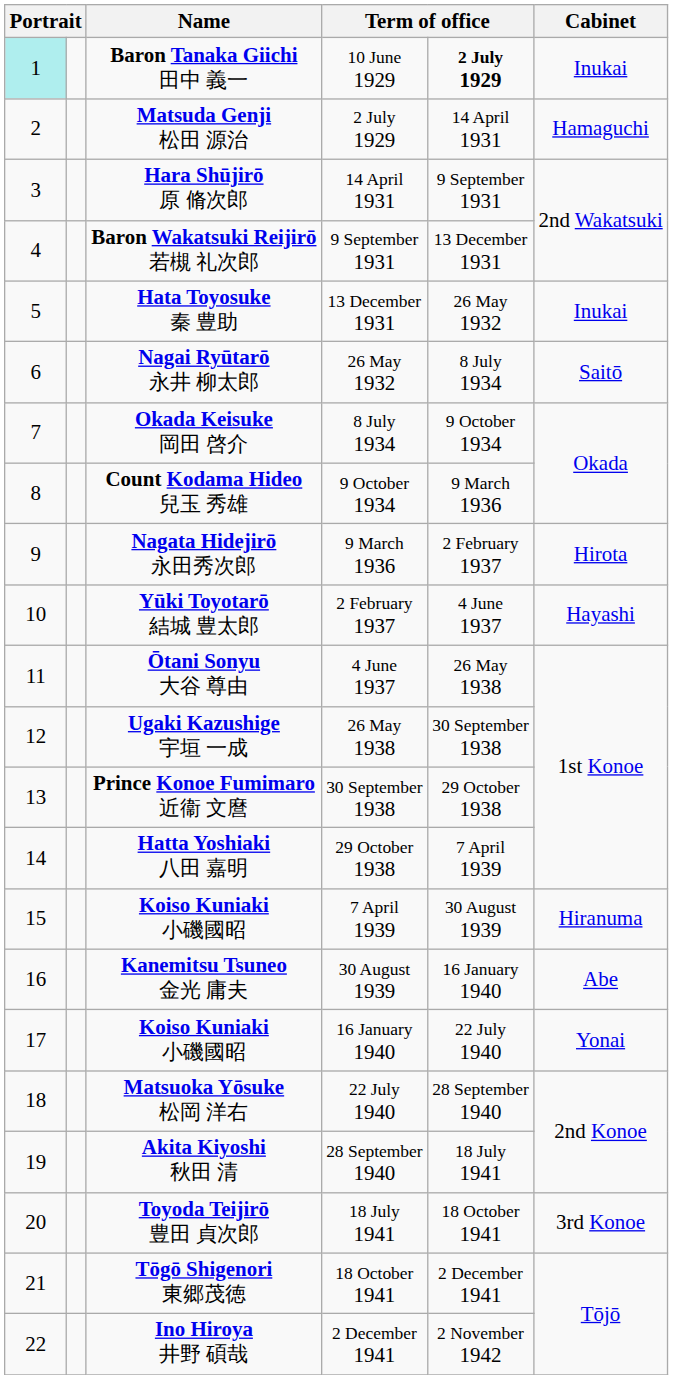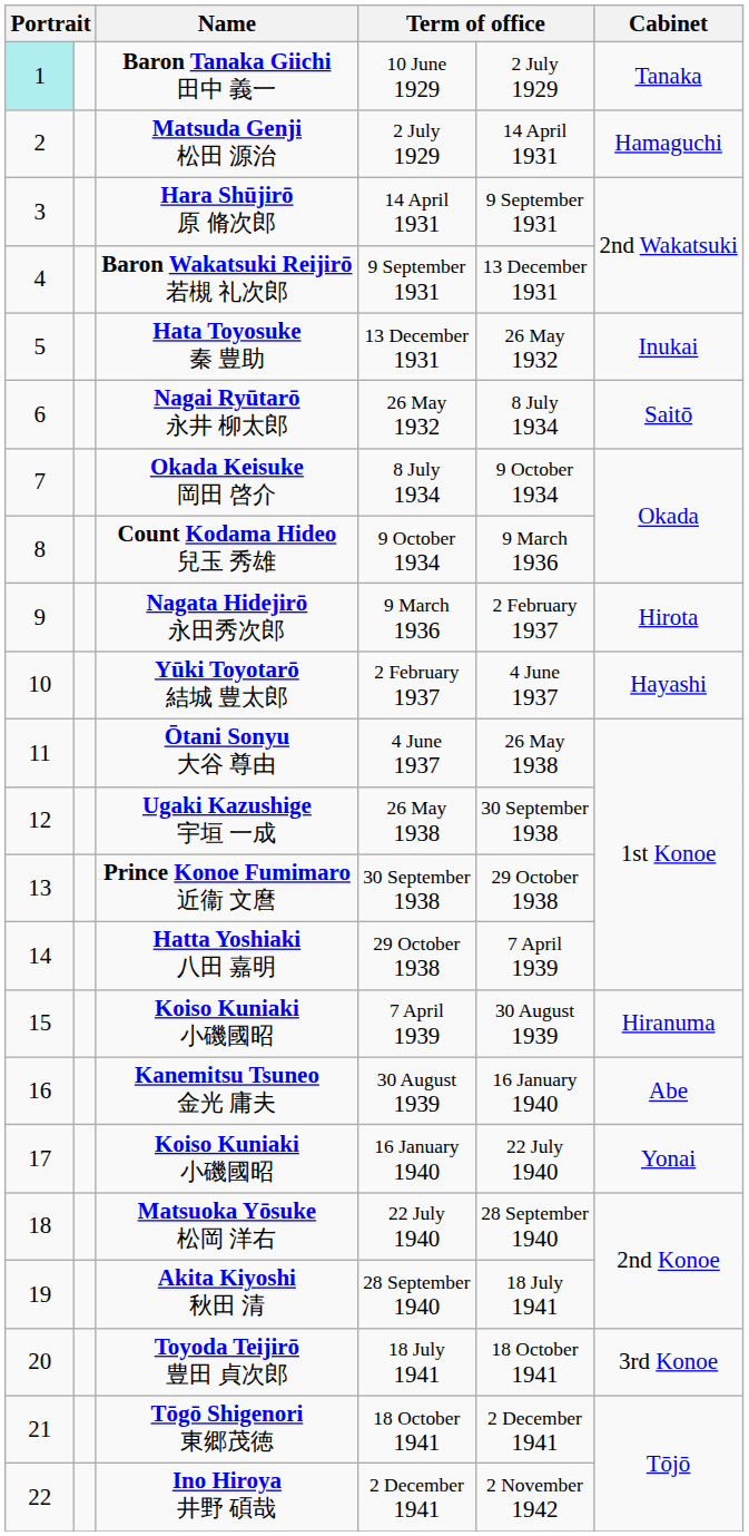10 June 1929 | column 5: bold -> normal
10 June 1929 | Cabinet: Inukai -> Tanaka
